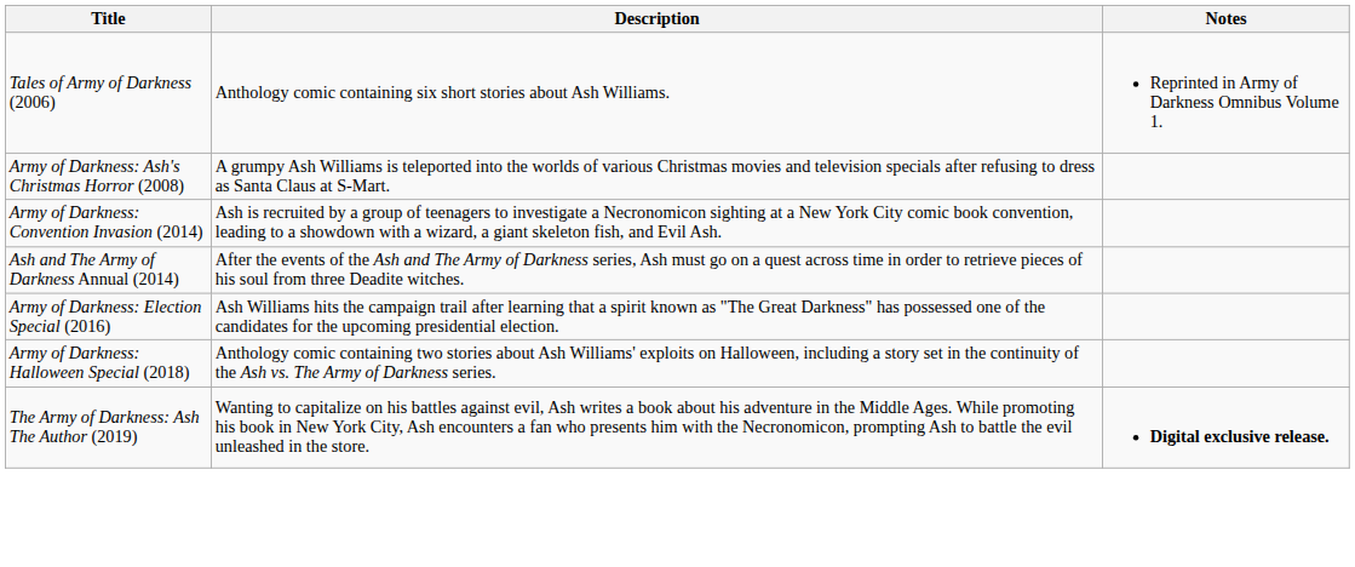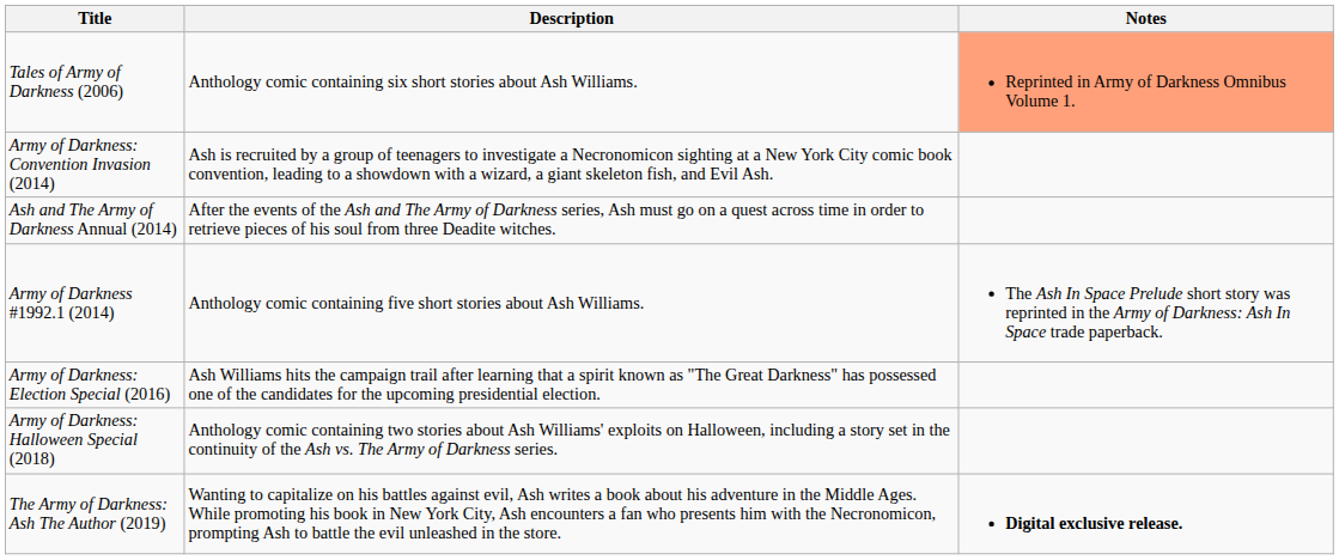Tales of Army of Darkness (2006) | Notes: no background -> lightsalmon background
- row: Army of Darkness: Ash's Christmas Horror (2008) | A grumpy Ash Williams is teleported into the worlds of various Christmas movies and television specials after refusing to dress as Santa Claus at S-Mart.
+ row: Army of Darkness #1992.1 (2014) | Anthology comic containing five short stories about Ash Williams. | The Ash In Space Prelude short story was reprinted in the Army of Darkness: Ash In Space trade paperback.
